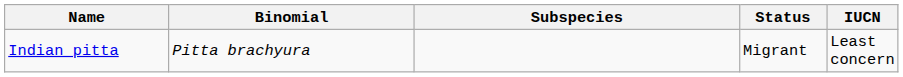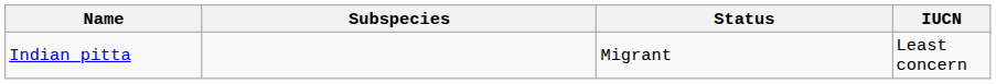- column: Binomial | Pitta brachyura
